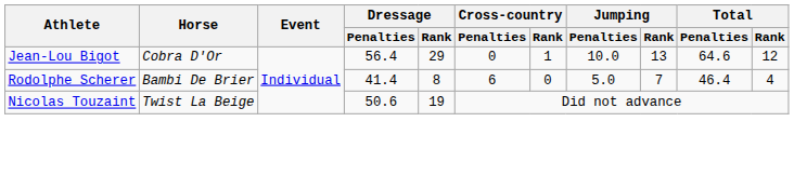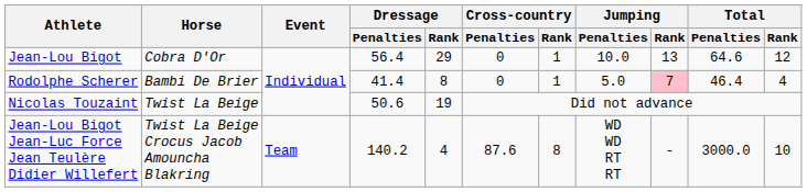Rodolphe Scherer | Cross-country / Penalties: 6 -> 0
Rodolphe Scherer | Cross-country / Rank: 0 -> 1
Rodolphe Scherer | Jumping / Rank: no background -> pink background
+ row: Jean-Lou Bigot Jean-Luc Force Jean Teulère Didier Willefert | Twist La Beige Crocus Jacob Amouncha Blakring | Team | 140.2 | 4 | 87.6 | 8 | WD WD RT RT | - | 3000.0 | 10
